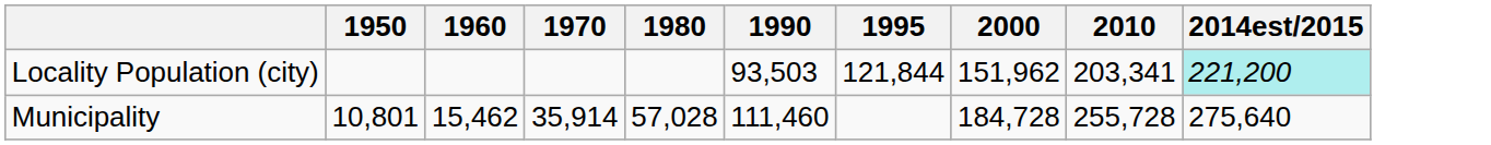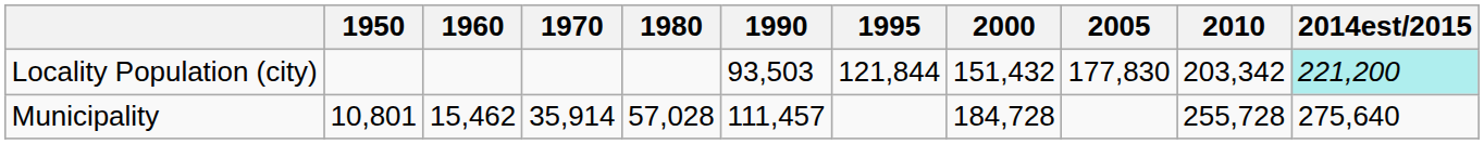+ column: 2005 | 177,830
Locality Population (city) | 2000: 151,962 -> 151,432
Locality Population (city) | 2010: 203,341 -> 203,342
Municipality | 1990: 111,460 -> 111,457
